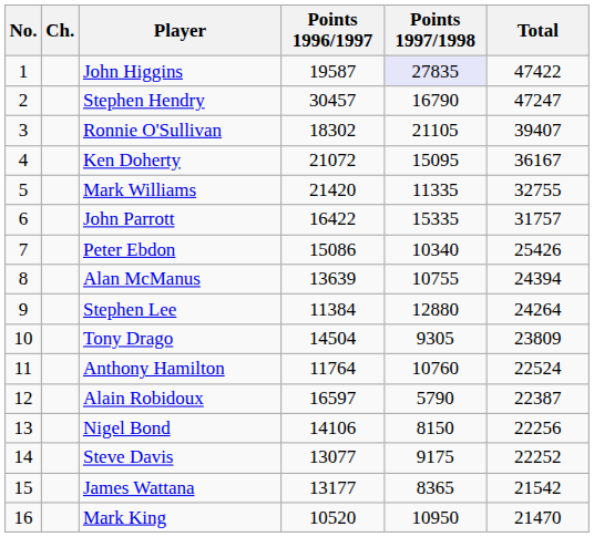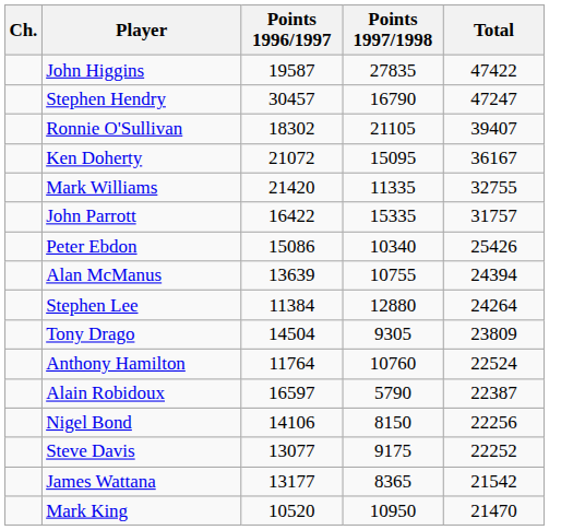- column: No. | 1 | 2 | 3 | 4 | 5 | 6 | 7 | 8 | 9 | 10 | 11 | 12 | 13 | 14 | 15 | 16
John Higgins | Points 1997/1998: lavender background -> no background
